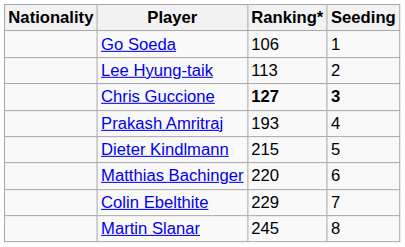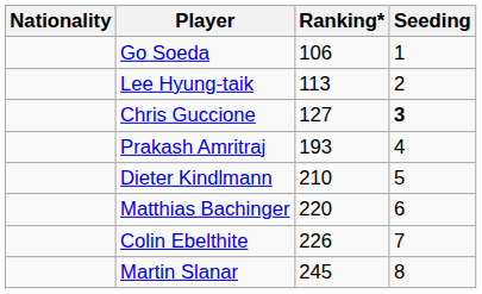Chris Guccione | Ranking*: bold -> normal
Dieter Kindlmann | Ranking*: 215 -> 210
Colin Ebelthite | Ranking*: 229 -> 226
